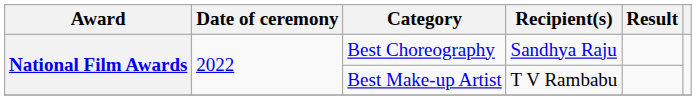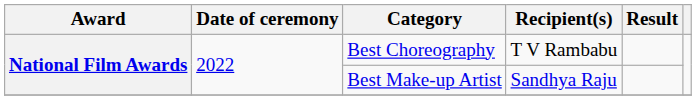Best Choreography | Recipient(s): Sandhya Raju -> T V Rambabu
Best Make-up Artist | Recipient(s): T V Rambabu -> Sandhya Raju
